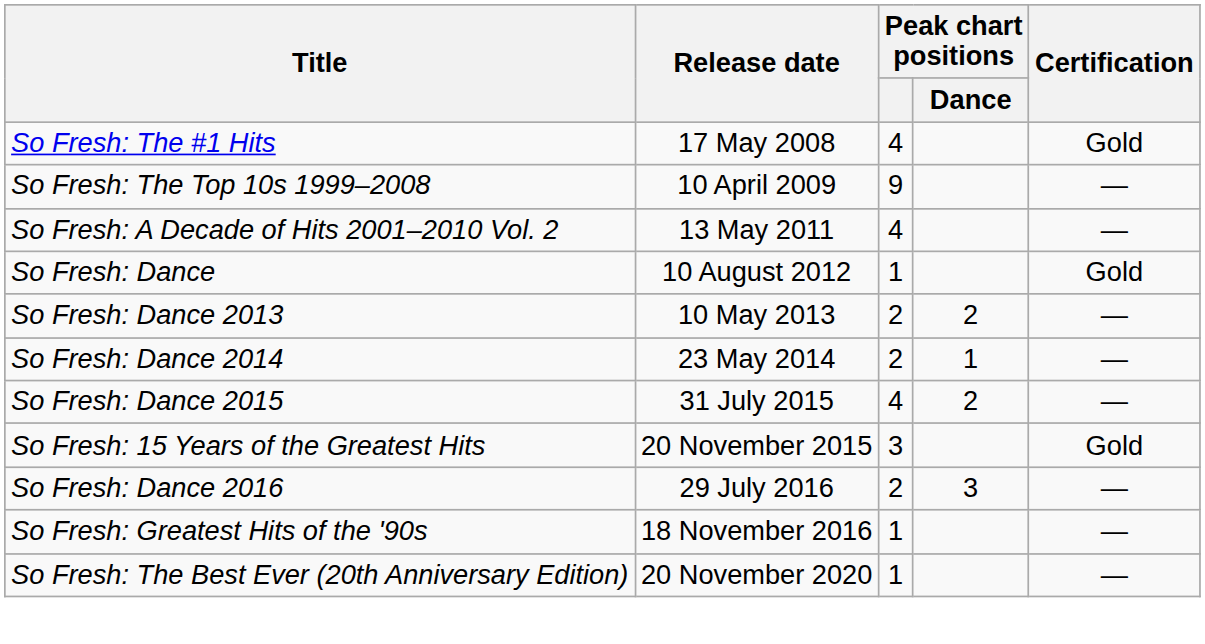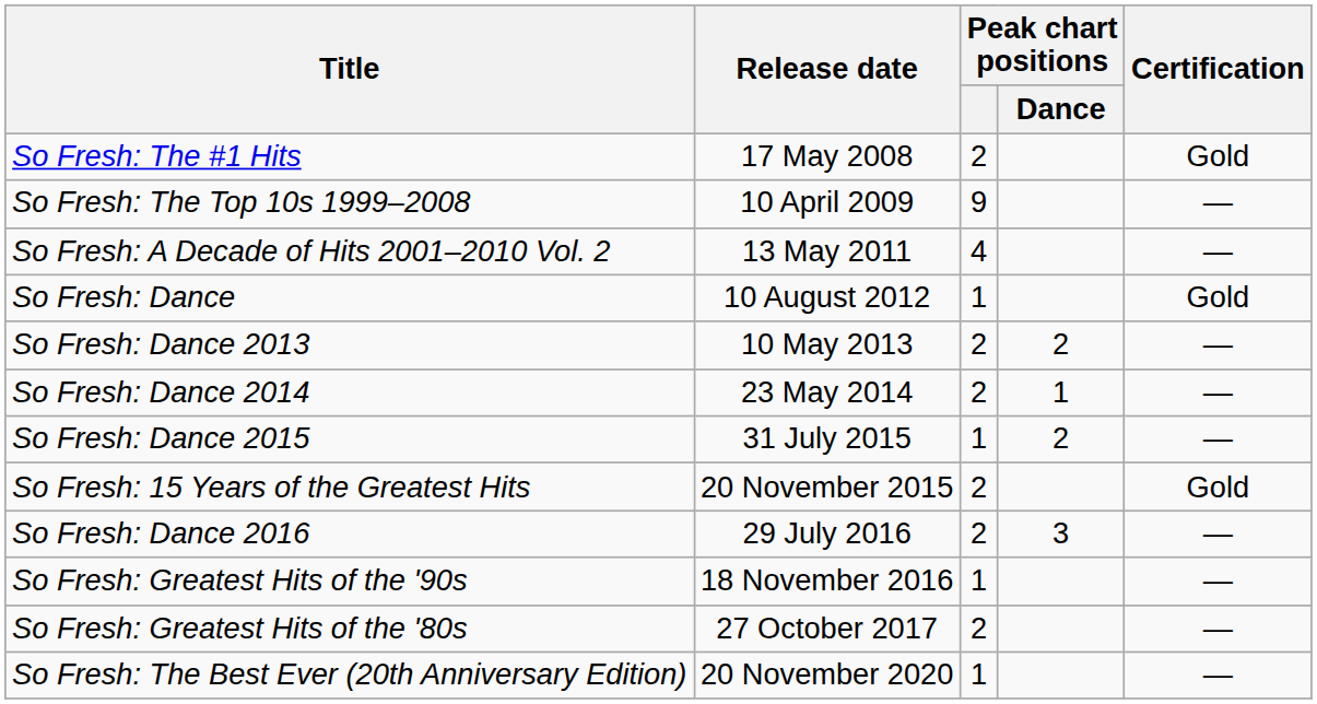So Fresh: The #1 Hits | Peak chart positions: 4 -> 2
So Fresh: Dance 2015 | Peak chart positions: 4 -> 1
So Fresh: 15 Years of the Greatest Hits | Peak chart positions: 3 -> 2
+ row: So Fresh: Greatest Hits of the '80s | 27 October 2017 | 2 | —
